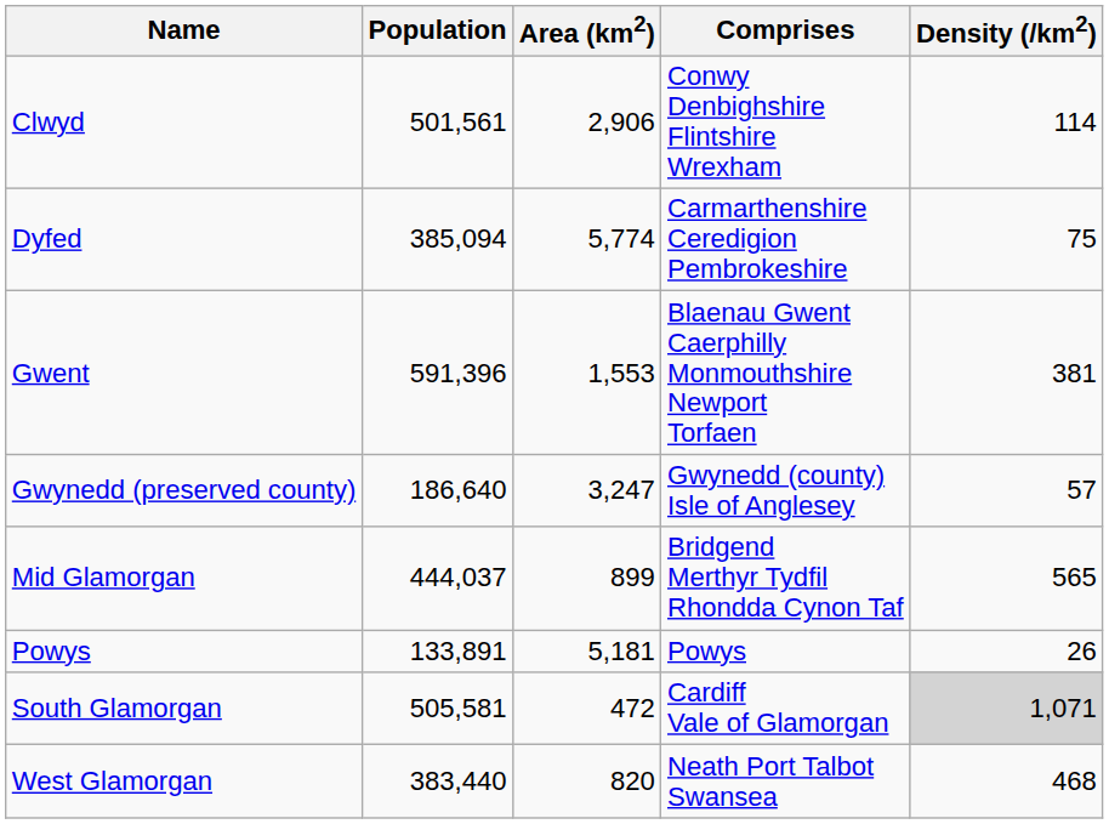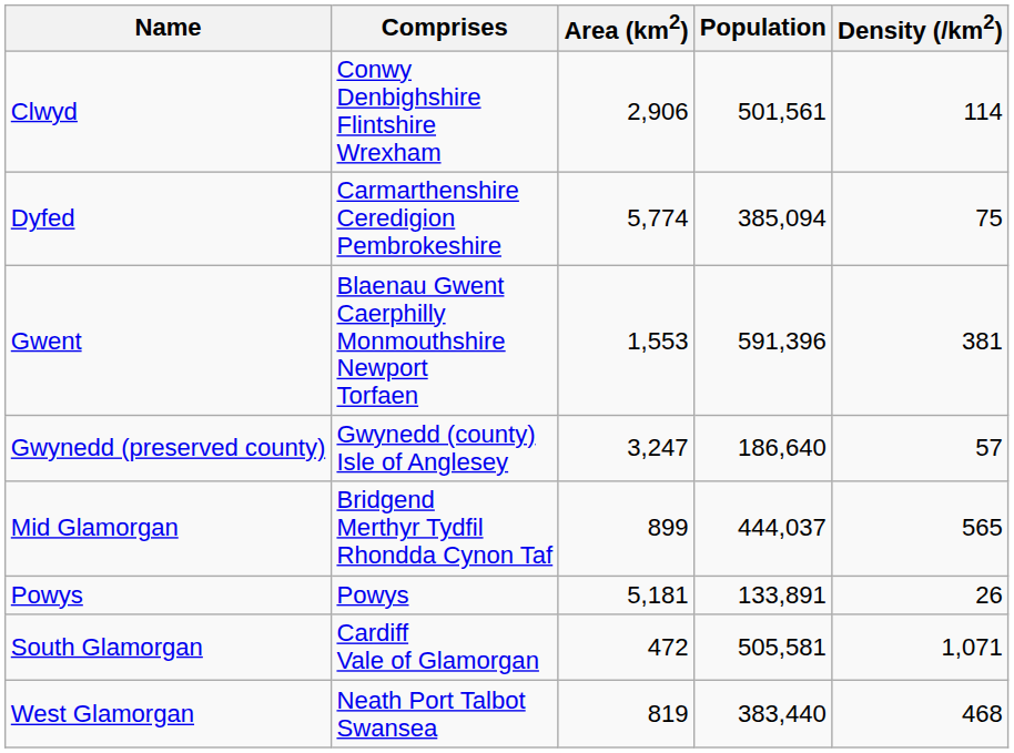columns swapped: Comprises <-> Population
South Glamorgan | Density (/km2): lightgrey background -> no background
West Glamorgan | Area (km2): 820 -> 819
